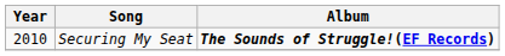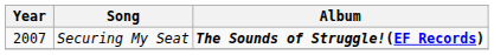Securing My Seat | Year: 2010 -> 2007
